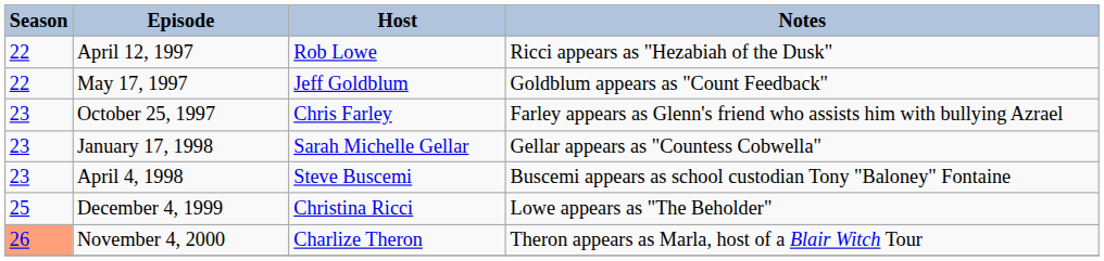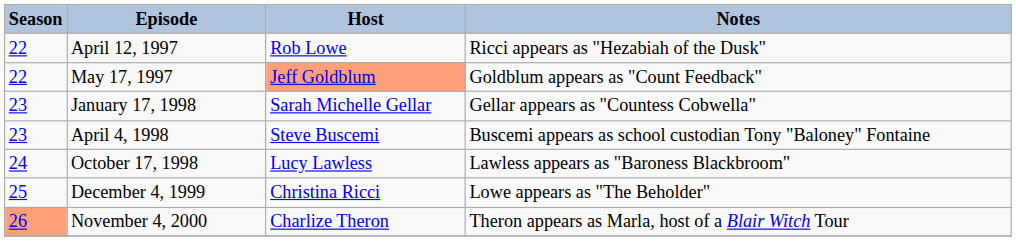May 17, 1997 | Host: no background -> lightsalmon background
- row: 23 | October 25, 1997 | Chris Farley | Farley appears as Glenn's friend who assists him with bullying Azrael
+ row: 24 | October 17, 1998 | Lucy Lawless | Lawless appears as "Baroness Blackbroom"
